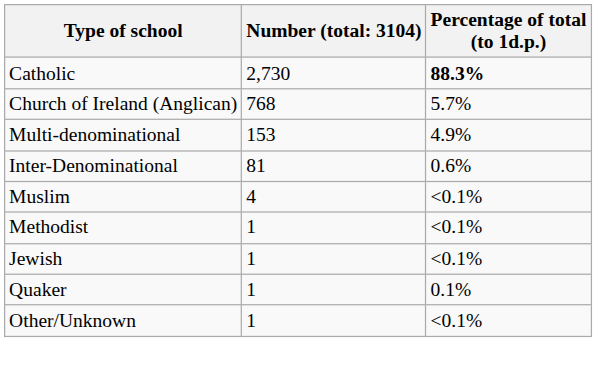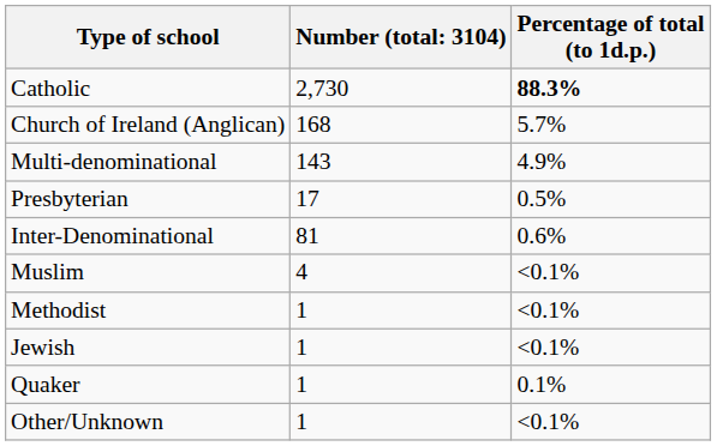Church of Ireland (Anglican) | column 2: 768 -> 168
Multi-denominational | column 2: 153 -> 143
+ row: Presbyterian | 17 | 0.5%
